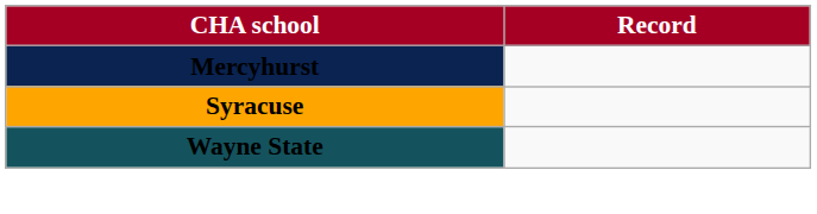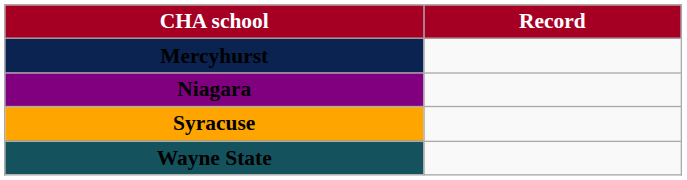+ row: Niagara
